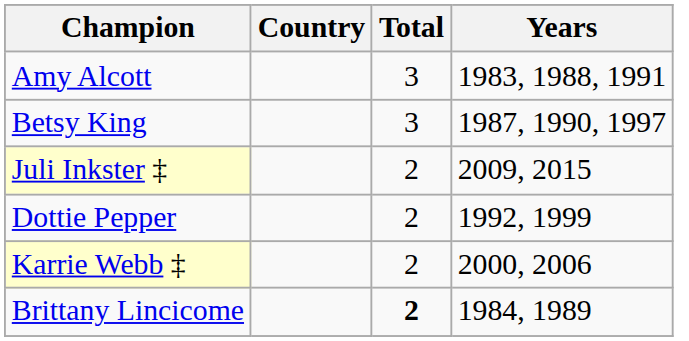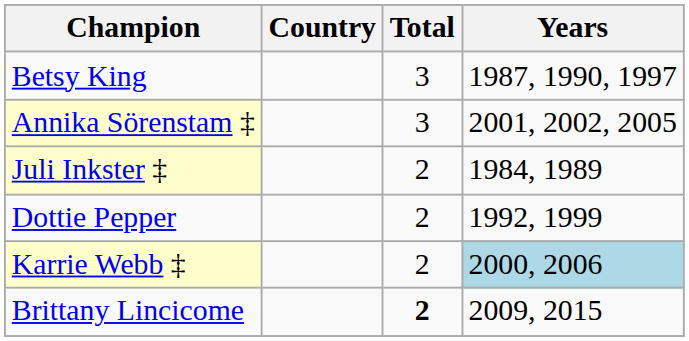- row: Amy Alcott | 3 | 1983, 1988, 1991
+ row: Annika Sörenstam ‡ | 3 | 2001, 2002, 2005
Juli Inkster ‡ | Years: 2009, 2015 -> 1984, 1989
Karrie Webb ‡ | Years: no background -> lightblue background
Brittany Lincicome | Years: 1984, 1989 -> 2009, 2015
